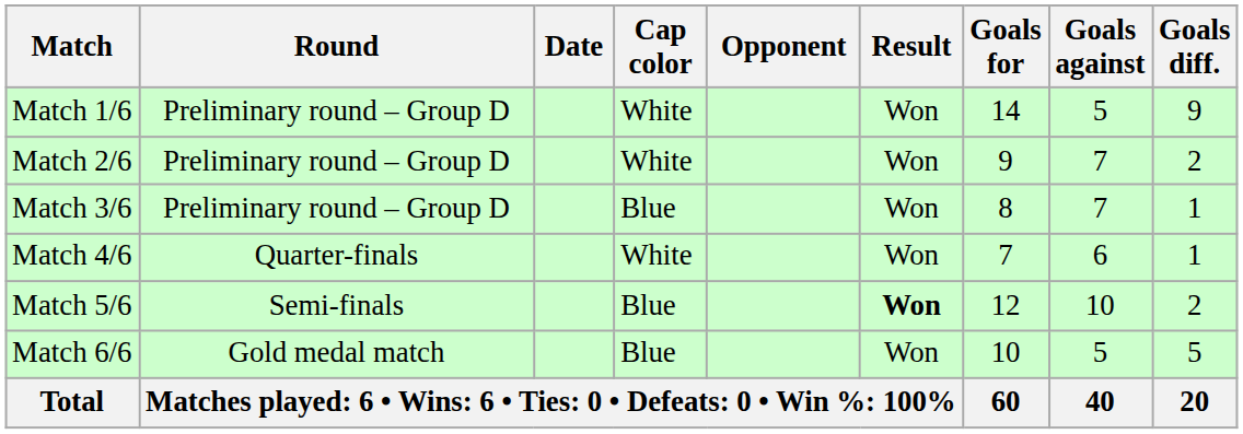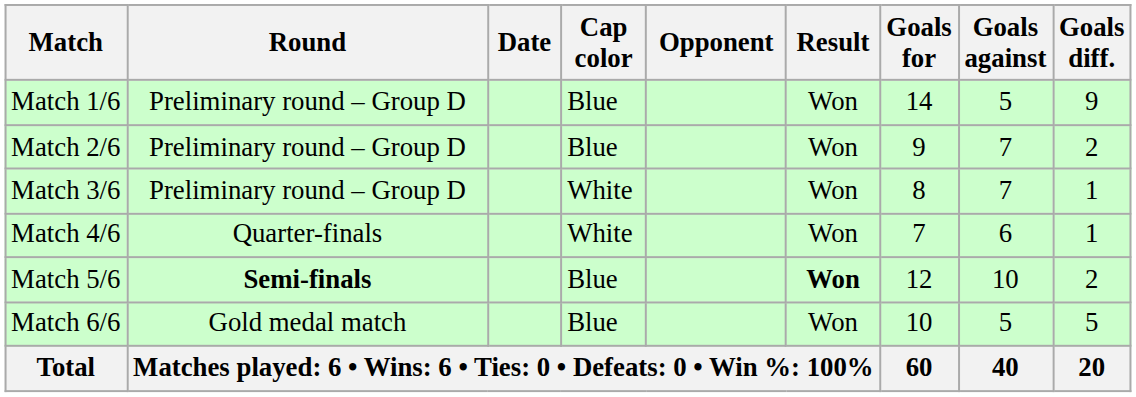Match 1/6 | Cap color: White -> Blue
Match 2/6 | Cap color: White -> Blue
Match 3/6 | Cap color: Blue -> White
Match 5/6 | Round: normal -> bold
